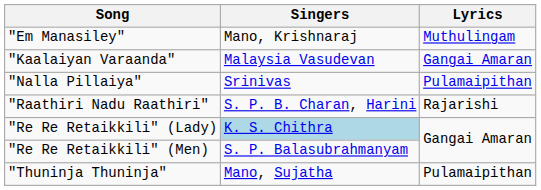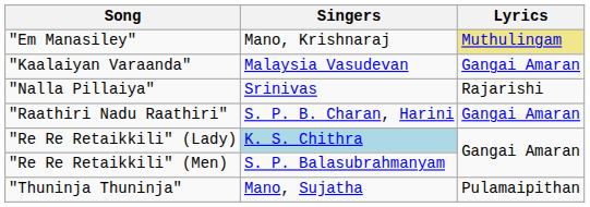"Em Manasiley" | Lyrics: no background -> khaki background
"Nalla Pillaiya" | Lyrics: Pulamaipithan -> Rajarishi
"Raathiri Nadu Raathiri" | Lyrics: Rajarishi -> Gangai Amaran
